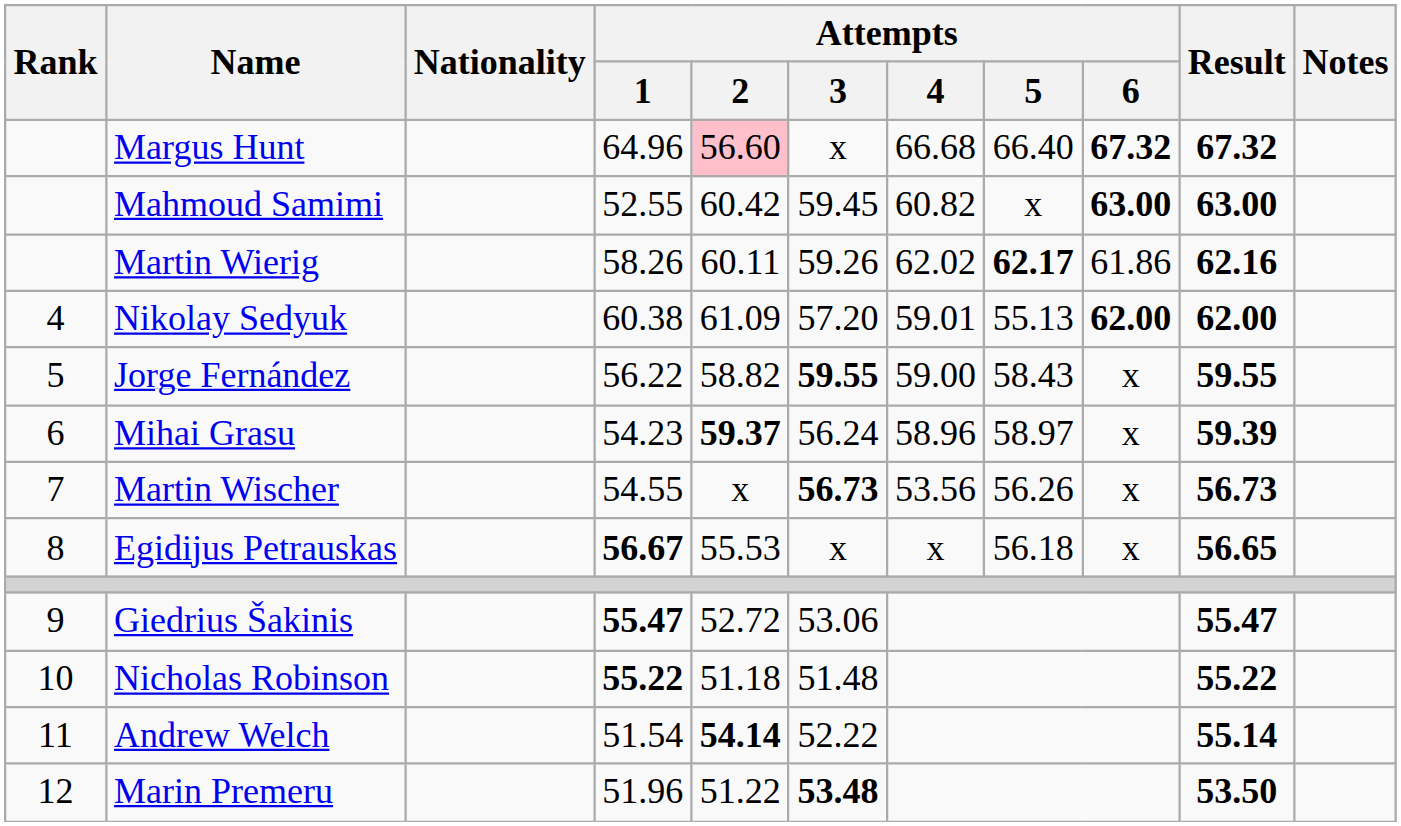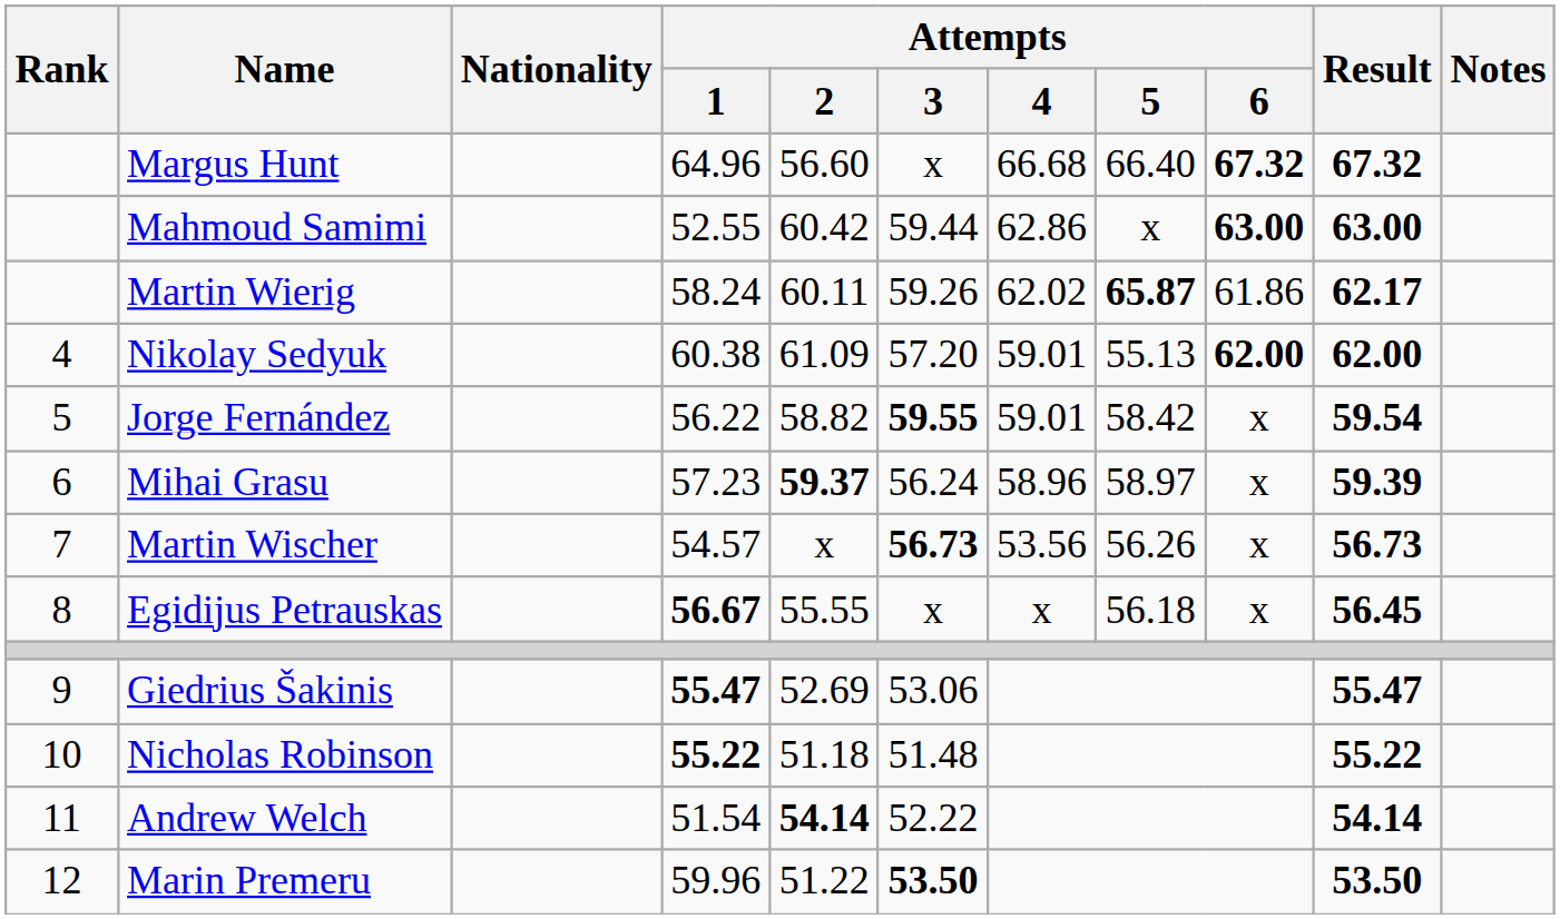Margus Hunt | Attempts / 2: pink background -> no background
Mahmoud Samimi | Attempts / 3: 59.45 -> 59.44
Mahmoud Samimi | Attempts / 4: 60.82 -> 62.86
Martin Wierig | Attempts / 1: 58.26 -> 58.24
Martin Wierig | Attempts / 5: 62.17 -> 65.87
Martin Wierig | Result: 62.16 -> 62.17
Jorge Fernández | Attempts / 4: 59.00 -> 59.01
Jorge Fernández | Attempts / 5: 58.43 -> 58.42
Jorge Fernández | Result: 59.55 -> 59.54
Mihai Grasu | Attempts / 1: 54.23 -> 57.23
Martin Wischer | Attempts / 1: 54.55 -> 54.57
Egidijus Petrauskas | Attempts / 2: 55.53 -> 55.55
Egidijus Petrauskas | Result: 56.65 -> 56.45
Giedrius Šakinis | Attempts / 2: 52.72 -> 52.69
Andrew Welch | Result: 55.14 -> 54.14
Marin Premeru | Attempts / 1: 51.96 -> 59.96
Marin Premeru | Attempts / 3: 53.48 -> 53.50
